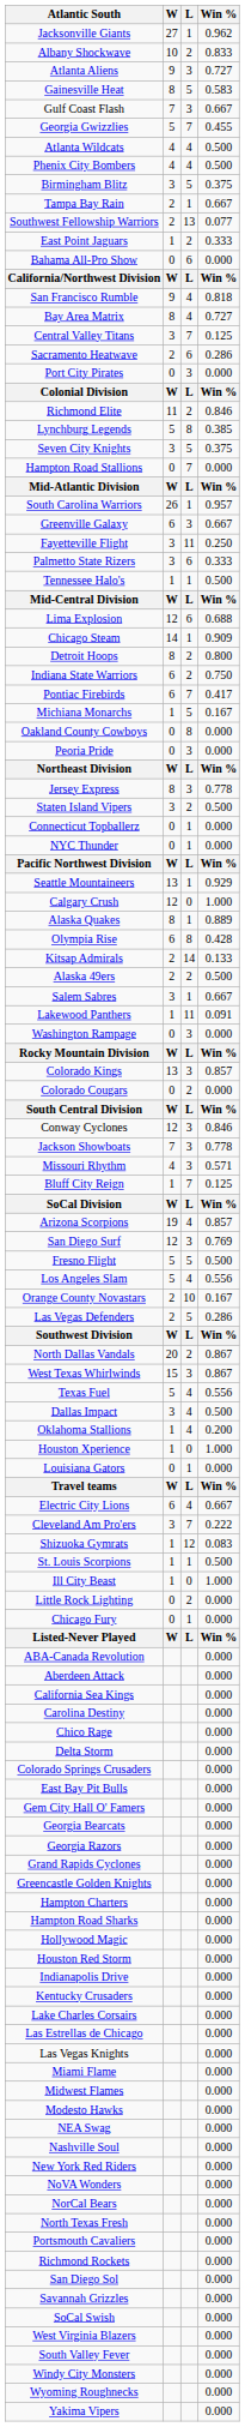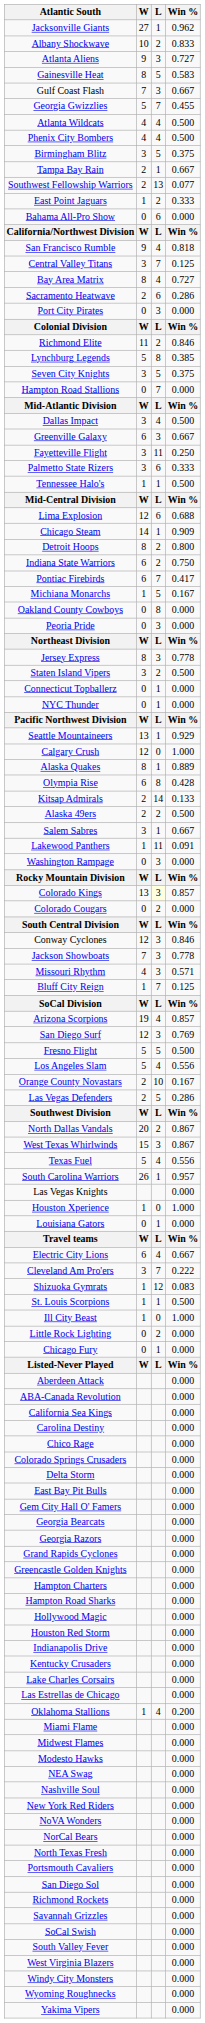rows swapped: Bay Area Matrix <-> Central Valley Titans
rows swapped: South Carolina Warriors <-> Dallas Impact
Colorado Kings | L: no background -> lightyellow background
rows swapped: Oklahoma Stallions <-> Las Vegas Knights
rows swapped: ABA-Canada Revolution <-> Aberdeen Attack
rows swapped: Colorado Springs Crusaders <-> Delta Storm
rows swapped: Richmond Rockets <-> San Diego Sol
rows swapped: South Valley Fever <-> West Virginia Blazers
